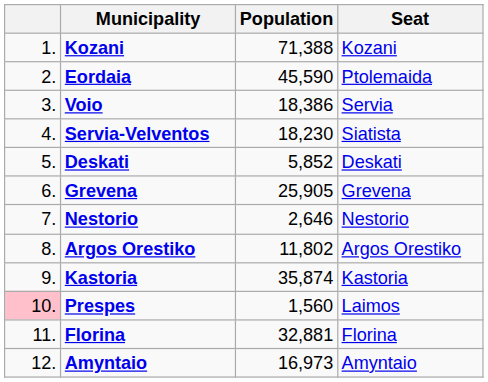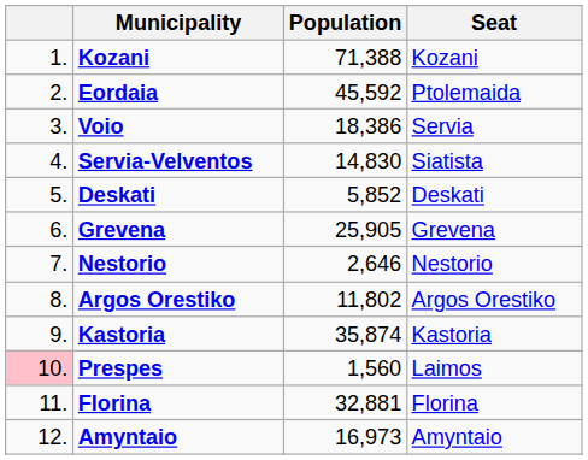Eordaia | Population: 45,590 -> 45,592
Servia-Velventos | Population: 18,230 -> 14,830
